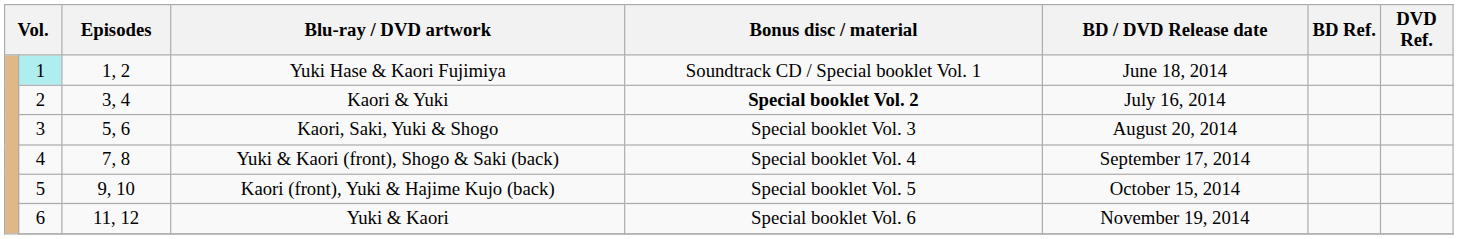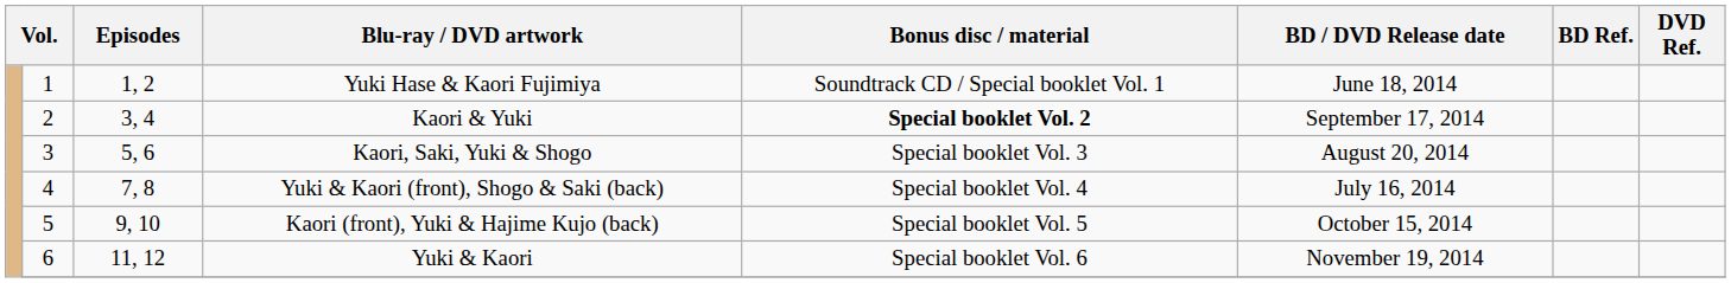Yuki Hase & Kaori Fujimiya | column 2: paleturquoise background -> no background
Kaori & Yuki | BD / DVD Release date: July 16, 2014 -> September 17, 2014
Yuki & Kaori (front), Shogo & Saki (back) | BD / DVD Release date: September 17, 2014 -> July 16, 2014
